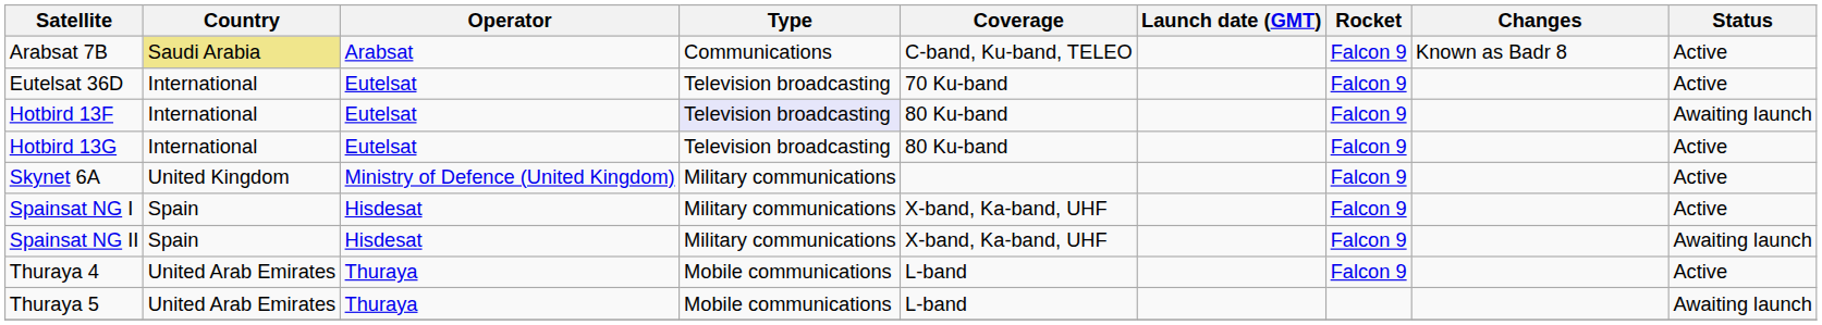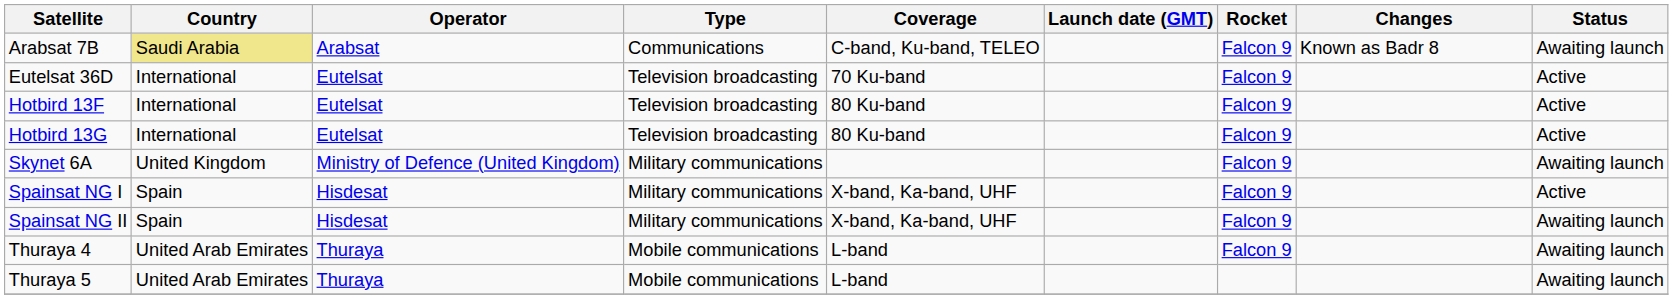Arabsat 7B | Status: Active -> Awaiting launch
Hotbird 13F | Type: lavender background -> no background
Hotbird 13F | Status: Awaiting launch -> Active
Skynet 6A | Status: Active -> Awaiting launch
Thuraya 4 | Status: Active -> Awaiting launch
